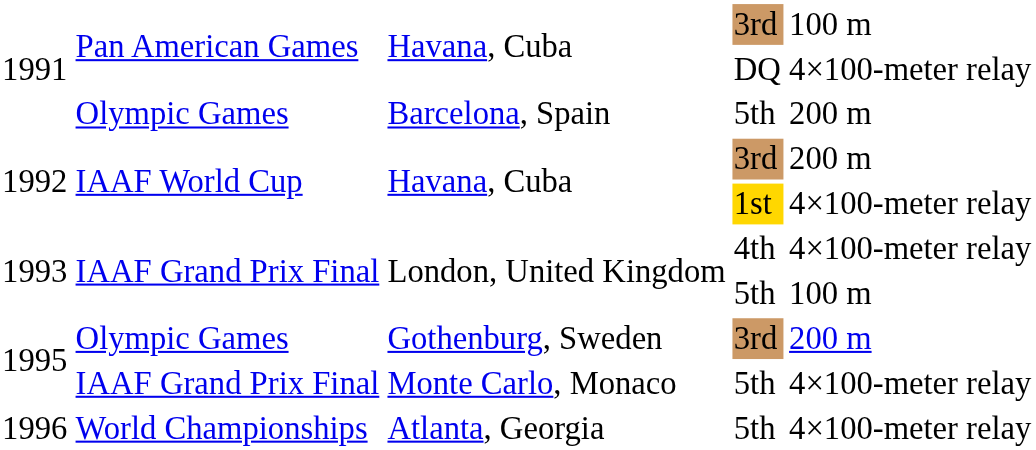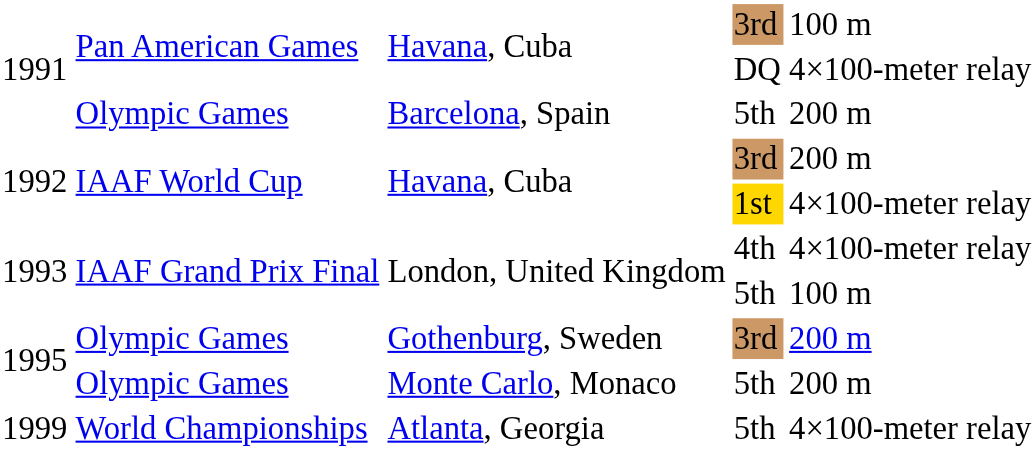Monte Carlo, Monaco | column 2: IAAF Grand Prix Final -> Olympic Games
Monte Carlo, Monaco | column 5: 4×100-meter relay -> 200 m
Atlanta, Georgia | column 1: 1996 -> 1999
